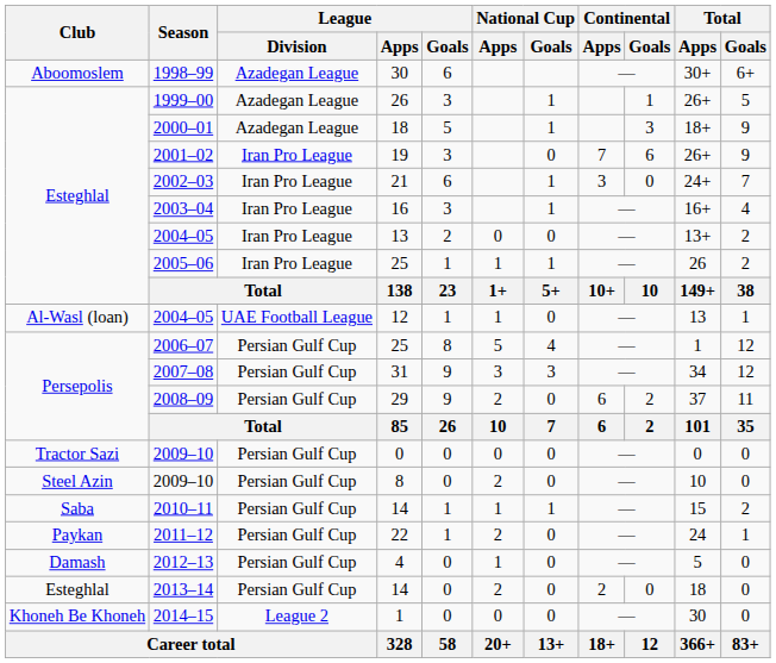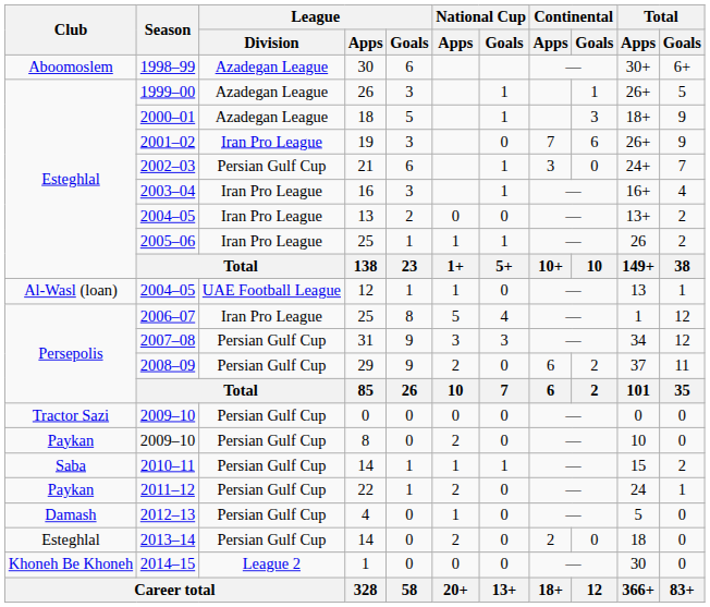2002–03 | League / Division: Iran Pro League -> Persian Gulf Cup
2006–07 | League / Division: Persian Gulf Cup -> Iran Pro League
2009–10 / 8 | Club: Steel Azin -> Paykan
